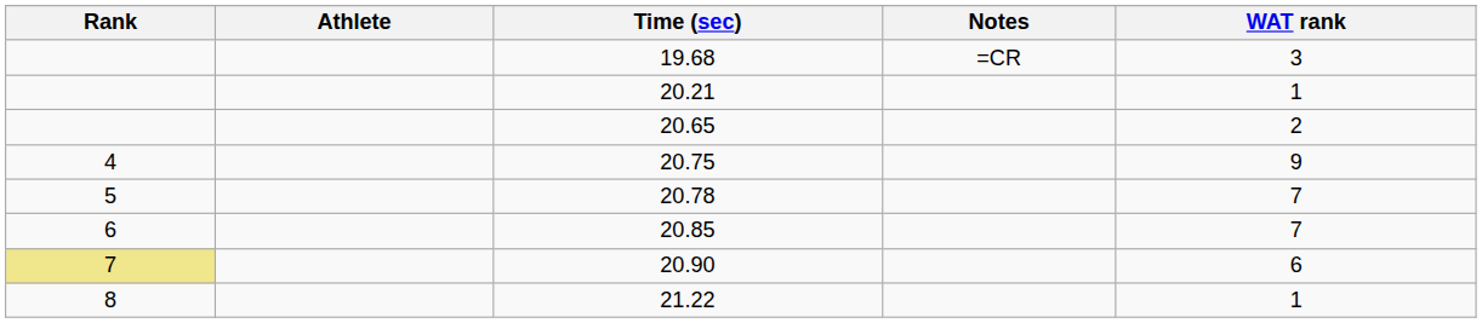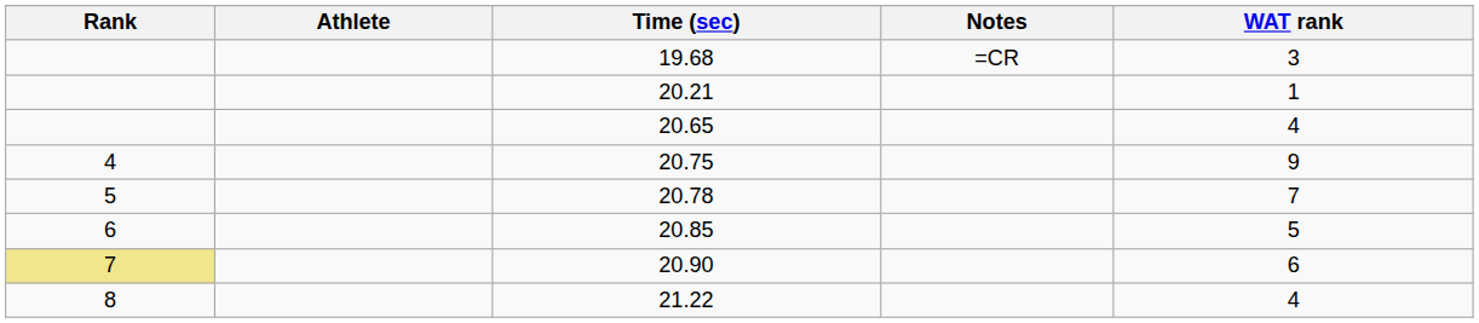20.65 | WAT rank: 2 -> 4
20.85 | WAT rank: 7 -> 5
21.22 | WAT rank: 1 -> 4
